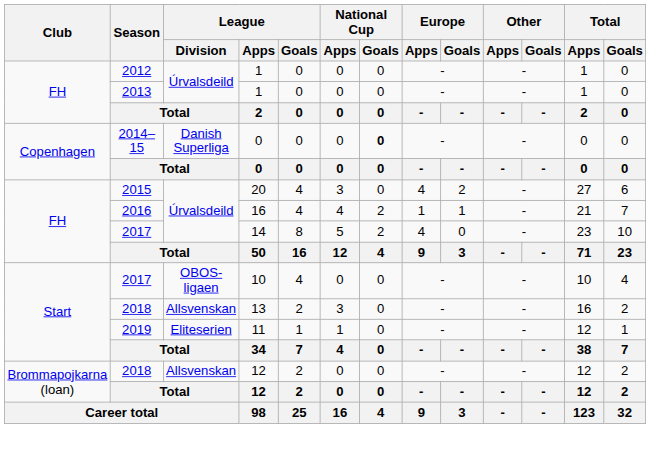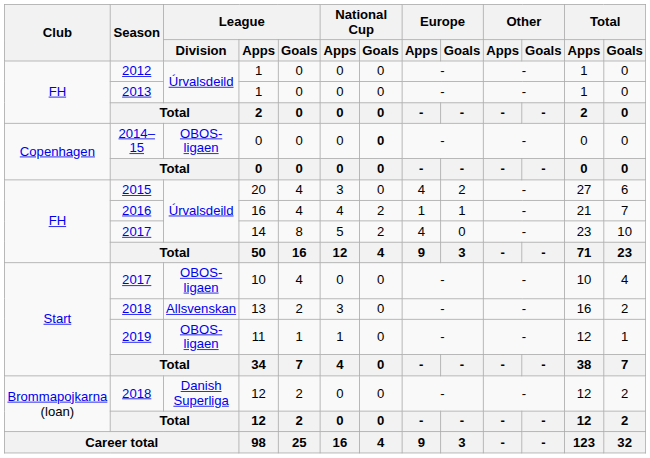2014–15 / 0 | League / Division: Danish Superliga -> OBOS-ligaen
11 | League / Division: Eliteserien -> OBOS-ligaen
2018 / 12 | League / Division: Allsvenskan -> Danish Superliga
